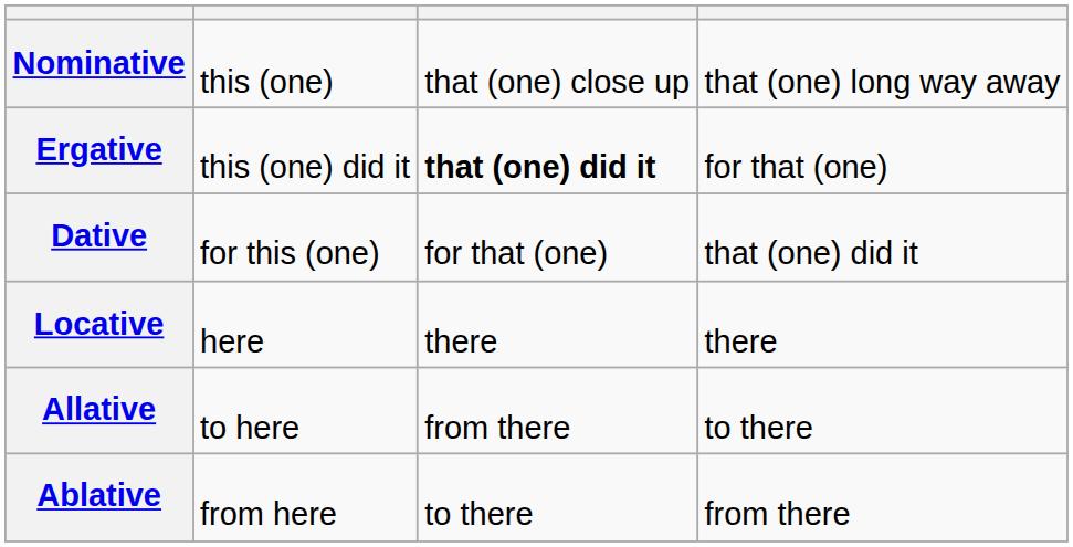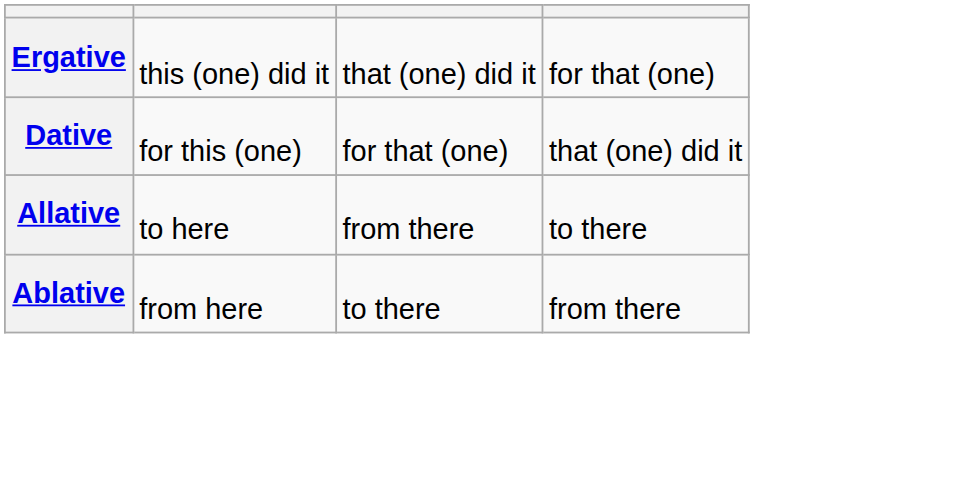- row: Nominative | this (one) | that (one) close up | that (one) long way away
Ergative | column 3: bold -> normal
- row: Locative | here | there | there
